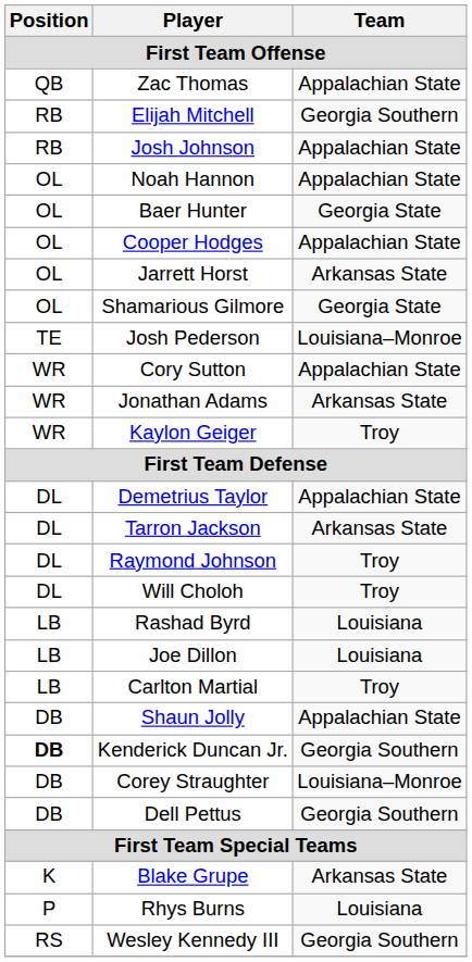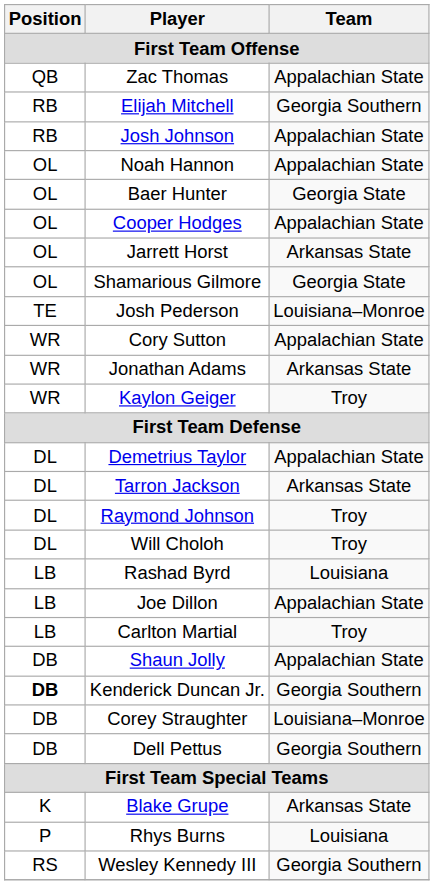Joe Dillon | Team: Louisiana -> Appalachian State
